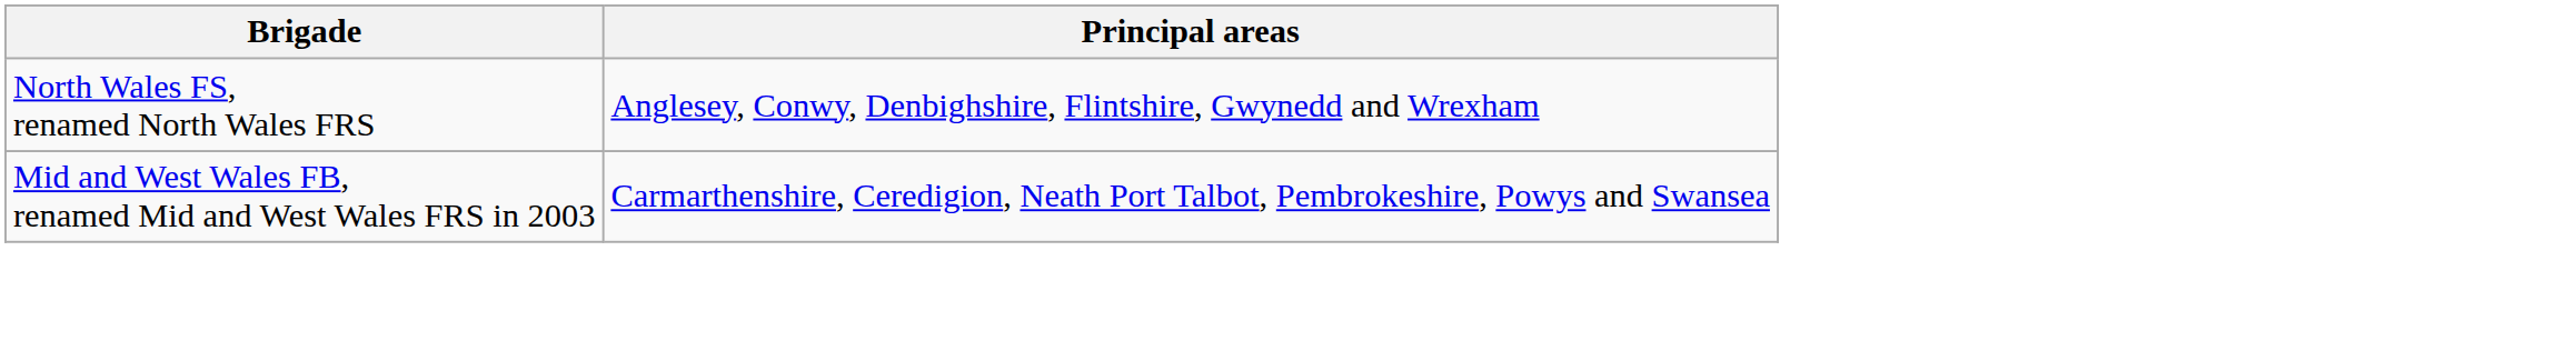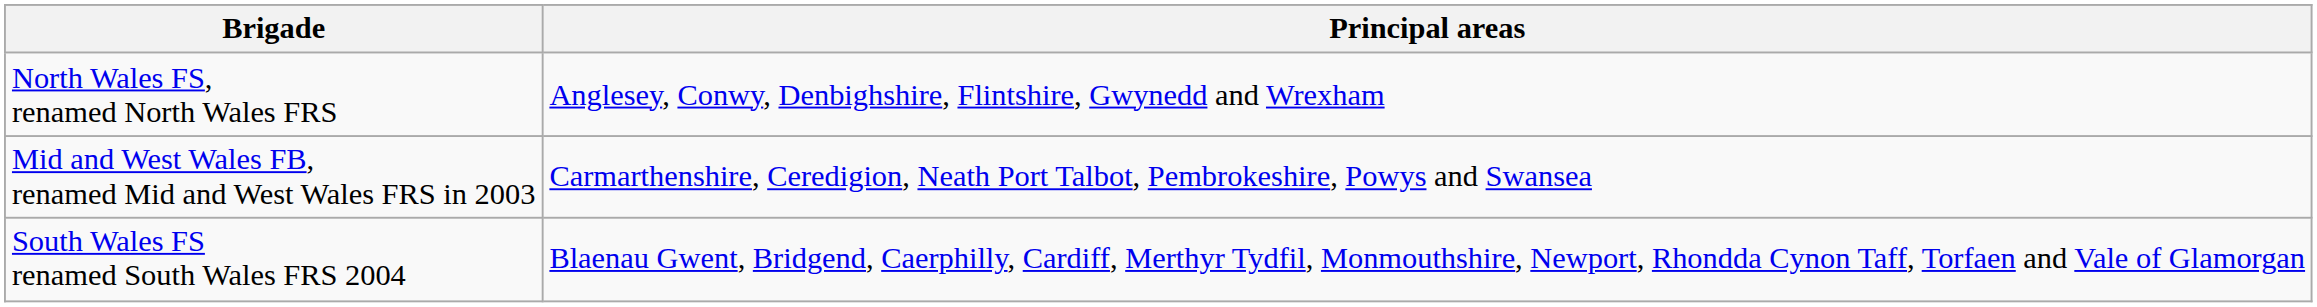+ row: South Wales FS renamed South Wales FRS 2004 | Blaenau Gwent, Bridgend, Caerphilly, Cardiff, Merthyr Tydfil, Monmouthshire, Newport, Rhondda Cynon Taff, Torfaen and Vale of Glamorgan
